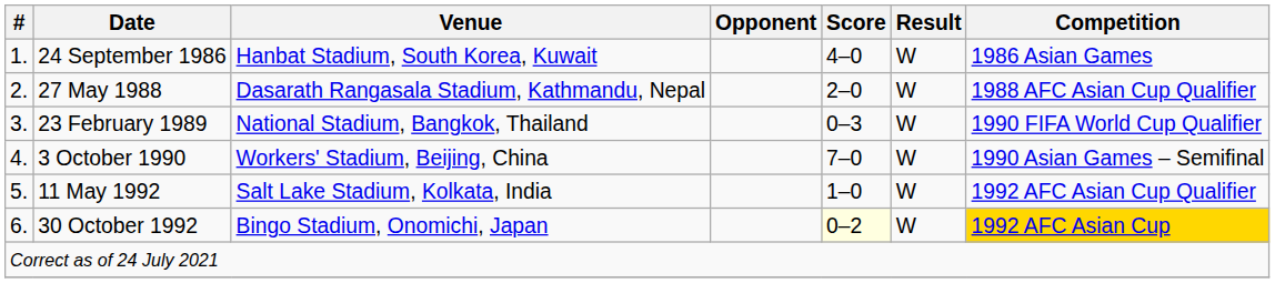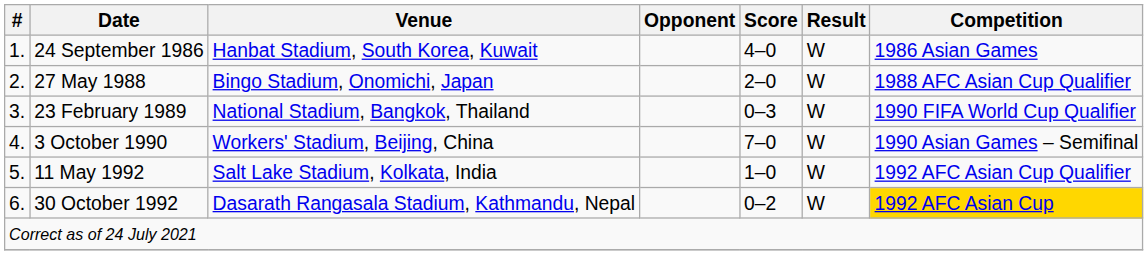27 May 1988 | Venue: Dasarath Rangasala Stadium, Kathmandu, Nepal -> Bingo Stadium, Onomichi, Japan
30 October 1992 | Venue: Bingo Stadium, Onomichi, Japan -> Dasarath Rangasala Stadium, Kathmandu, Nepal
30 October 1992 | Score: lightyellow background -> no background
